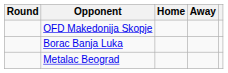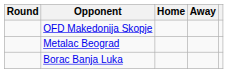rows swapped: Borac Banja Luka <-> Metalac Beograd
